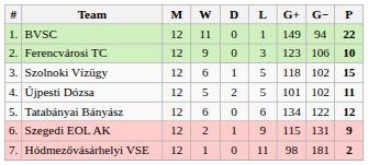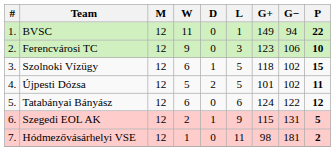Tatabányai Bányász | G+: 134 -> 124
Szegedi EOL AK | P: 9 -> 5
